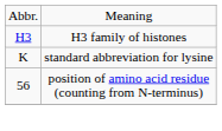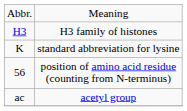+ row: ac | acetyl group
